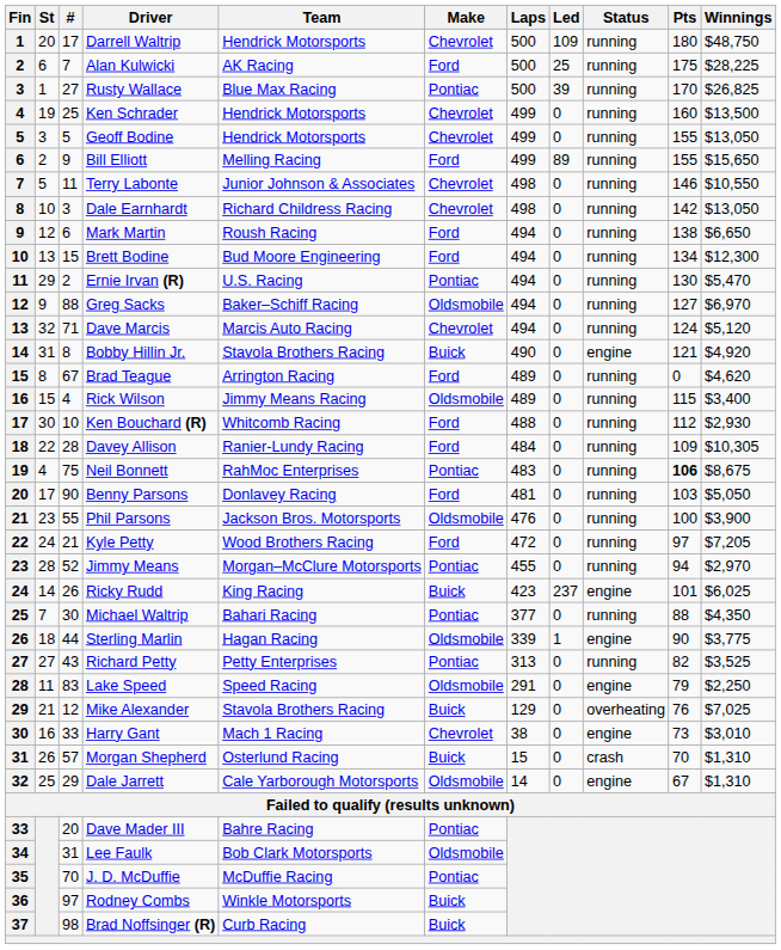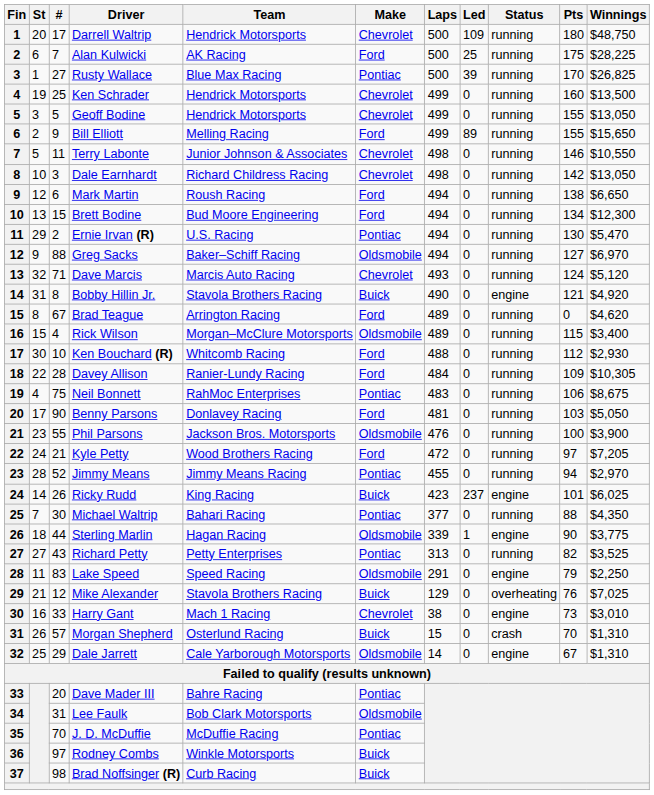Dave Marcis | Laps: 494 -> 493
Rick Wilson | Team: Jimmy Means Racing -> Morgan–McClure Motorsports
Neil Bonnett | Pts: bold -> normal
Jimmy Means | Team: Morgan–McClure Motorsports -> Jimmy Means Racing
